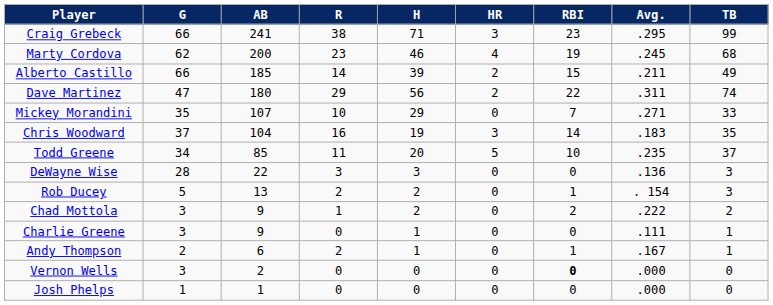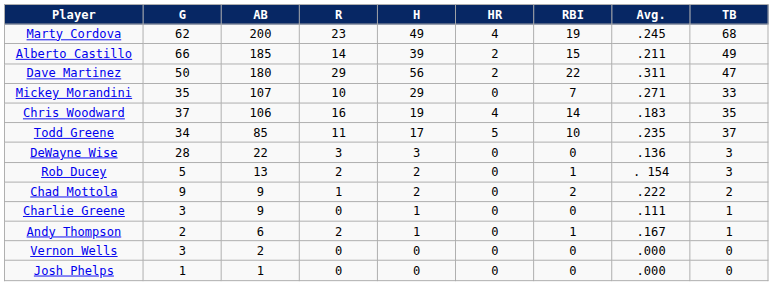- row: Craig Grebeck | 66 | 241 | 38 | 71 | 3 | 23 | .295 | 99
Marty Cordova | H: 46 -> 49
Dave Martinez | G: 47 -> 50
Dave Martinez | TB: 74 -> 47
Chris Woodward | AB: 104 -> 106
Chris Woodward | HR: 3 -> 4
Todd Greene | H: 20 -> 17
Chad Mottola | G: 3 -> 9
Vernon Wells | RBI: bold -> normal
